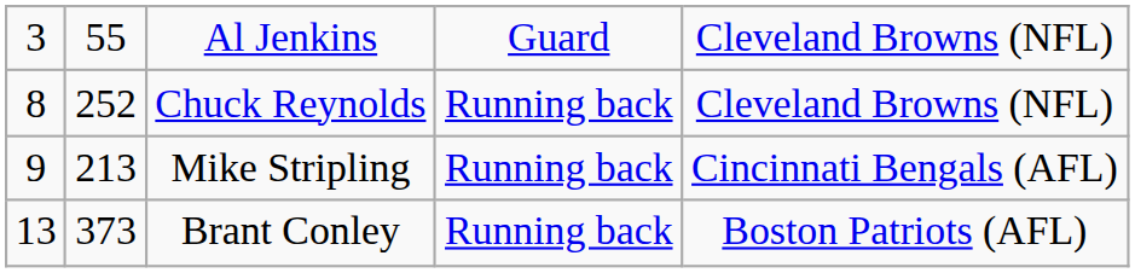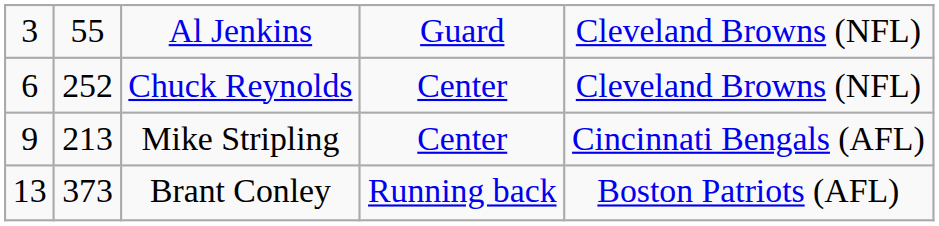Chuck Reynolds | column 1: 8 -> 6
Chuck Reynolds | column 4: Running back -> Center
Mike Stripling | column 4: Running back -> Center
